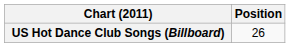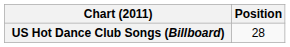US Hot Dance Club Songs (Billboard) | Position: 26 -> 28
